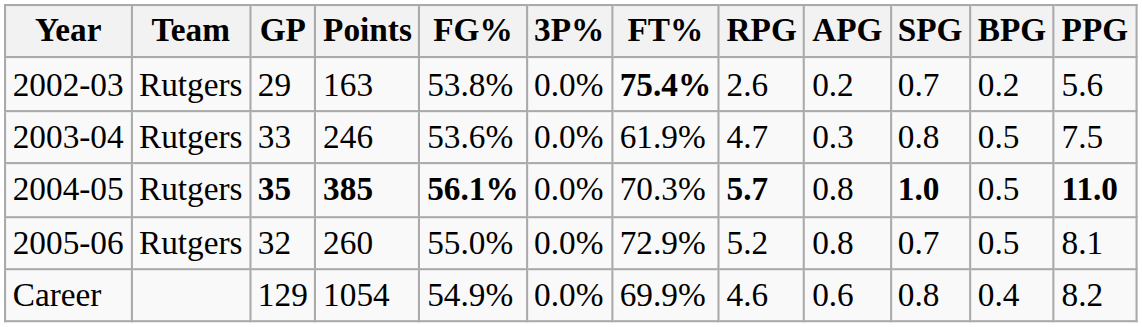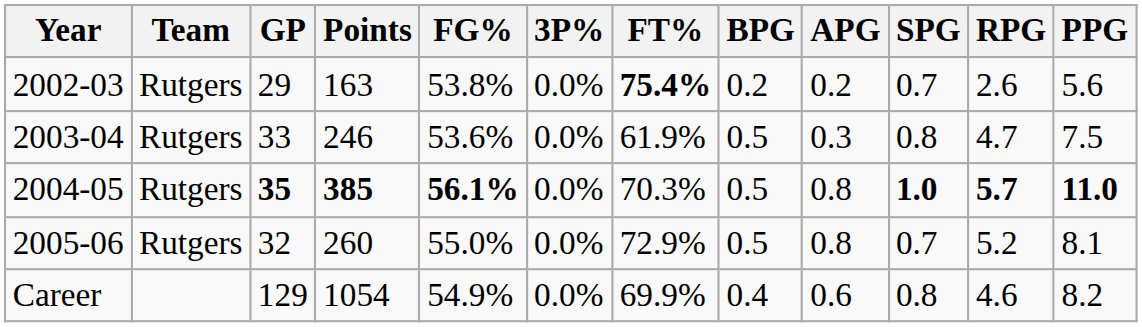columns swapped: RPG <-> BPG
